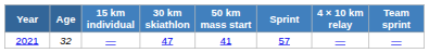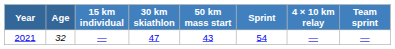2021 | 50 km mass start: 41 -> 43
2021 | Sprint: 57 -> 54
